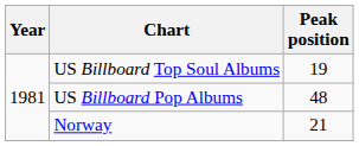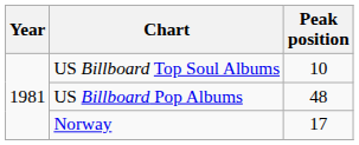US Billboard Top Soul Albums | Peak position: 19 -> 10
Norway | Peak position: 21 -> 17
